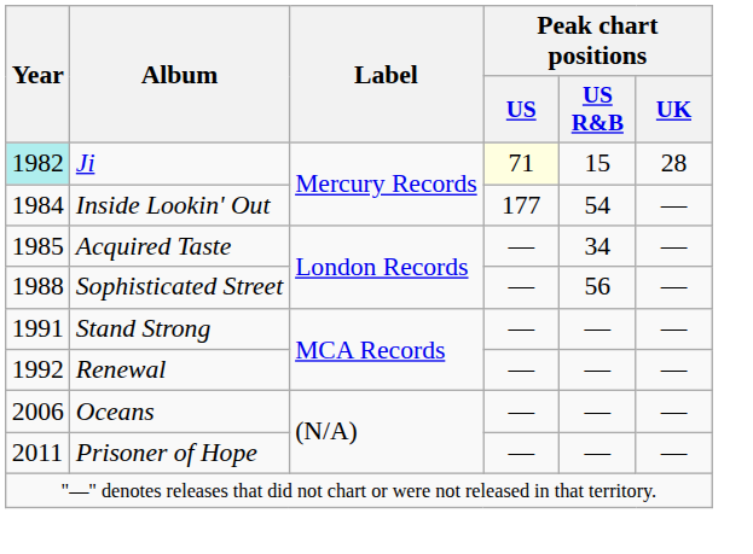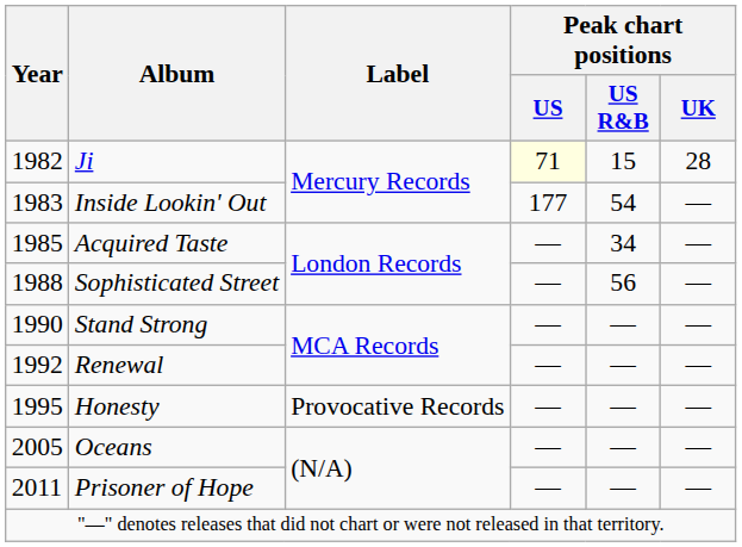Ji | Year: paleturquoise background -> no background
Inside Lookin' Out | Year: 1984 -> 1983
Stand Strong | Year: 1991 -> 1990
+ row: 1995 | Honesty | Provocative Records | — | — | —
Oceans | Year: 2006 -> 2005
